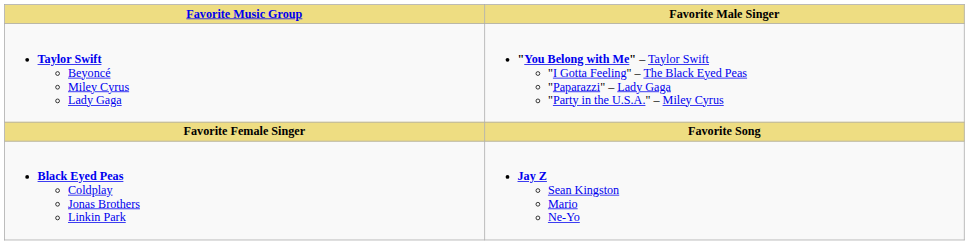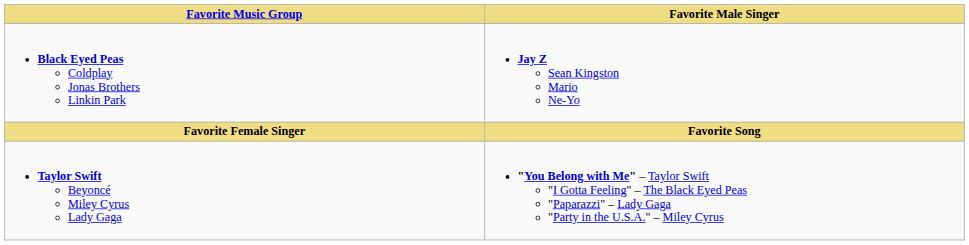rows swapped: Black Eyed Peas Coldplay Jonas Brothers Linkin Park <-> Taylor Swift Beyoncé Miley Cyrus Lady Gaga
